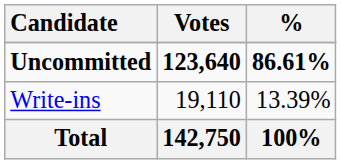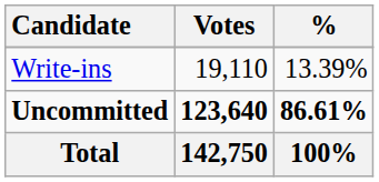rows swapped: Uncommitted <-> Write-ins
